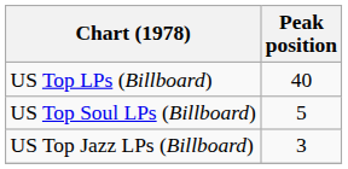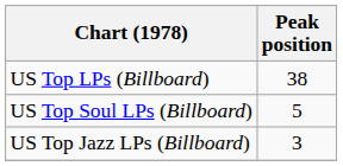US Top LPs (Billboard) | Peak position: 40 -> 38
